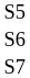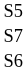rows swapped: S6 <-> S7
